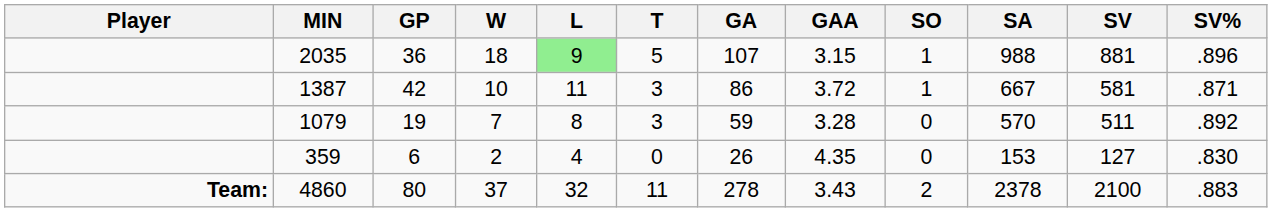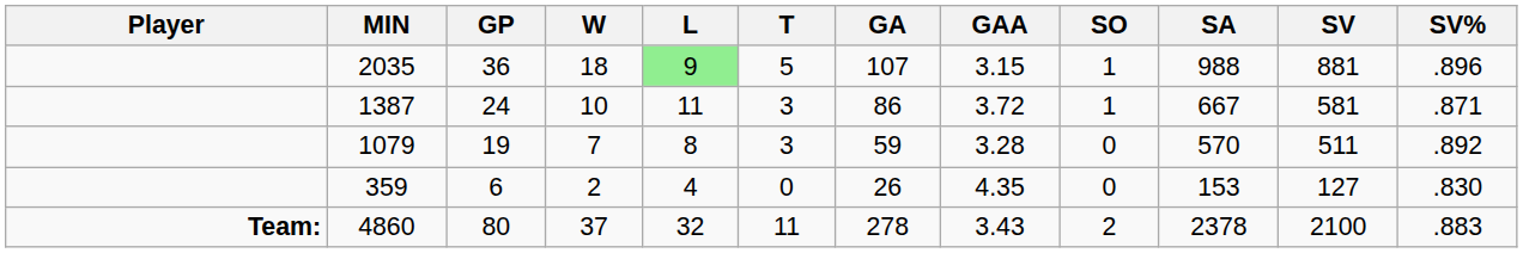1387 | GP: 42 -> 24
